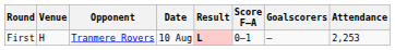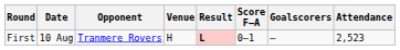columns swapped: Date <-> Venue
First | Attendance: 2,253 -> 2,523
